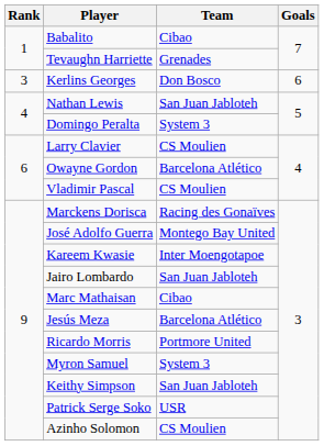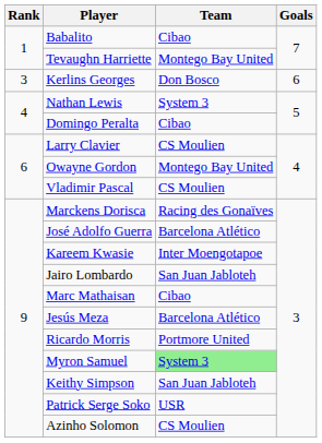Tevaughn Harriette | Team: Grenades -> Montego Bay United
Nathan Lewis | Team: San Juan Jabloteh -> System 3
Domingo Peralta | Team: System 3 -> Cibao
Owayne Gordon | Team: Barcelona Atlético -> Montego Bay United
José Adolfo Guerra | Team: Montego Bay United -> Barcelona Atlético
Myron Samuel | Team: no background -> lightgreen background
